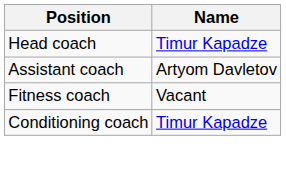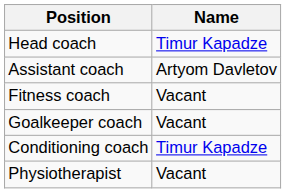+ row: Goalkeeper coach | Vacant
+ row: Physiotherapist | Vacant
